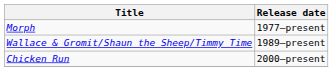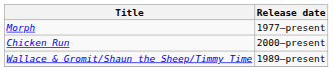rows swapped: Wallace & Gromit/Shaun the Sheep/Timmy Time <-> Chicken Run
